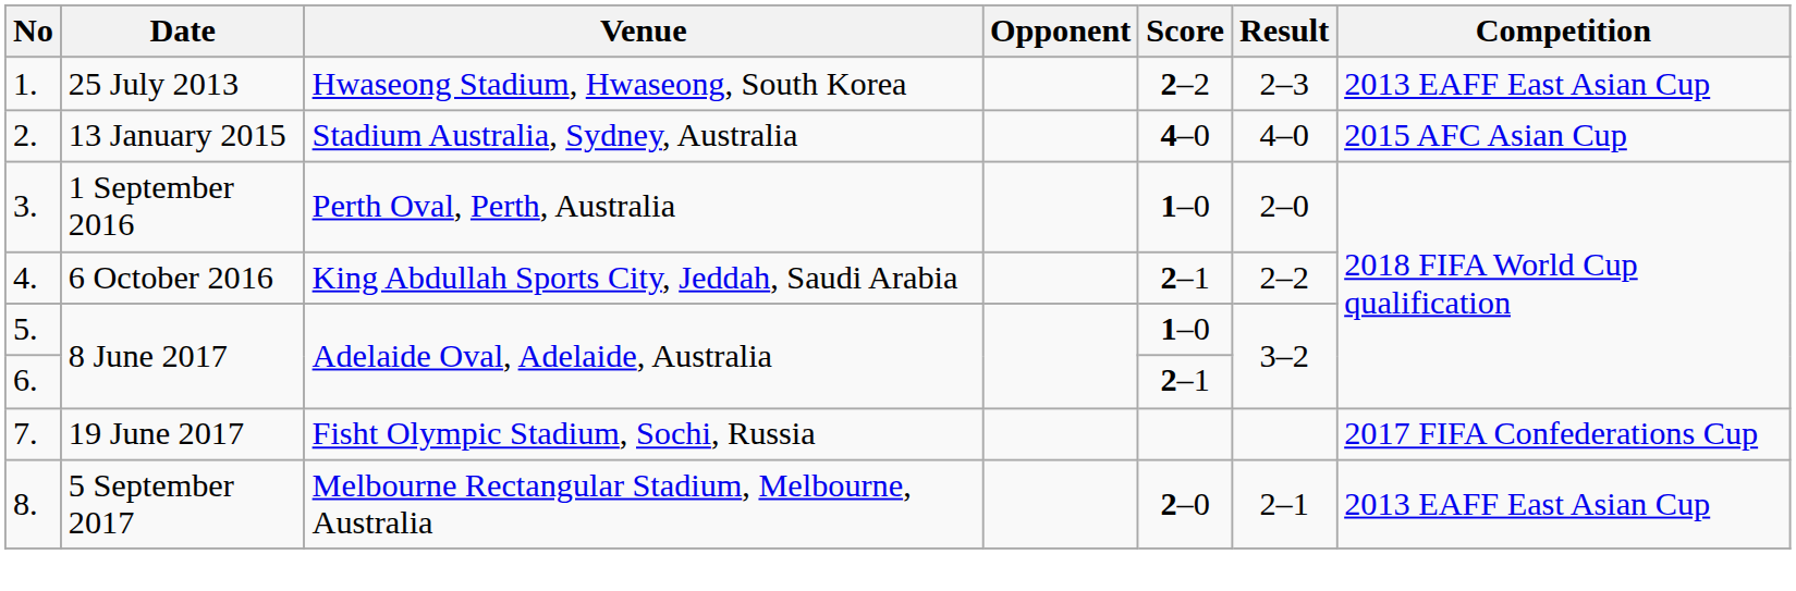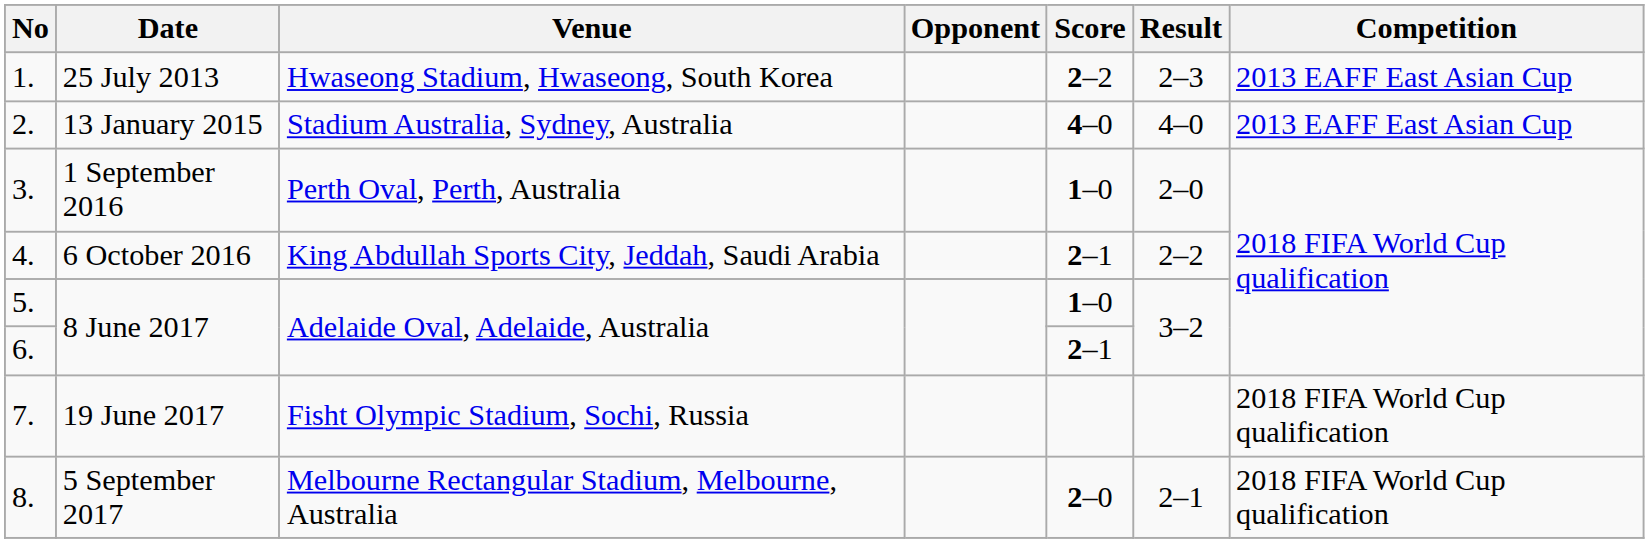2. | Competition: 2015 AFC Asian Cup -> 2013 EAFF East Asian Cup
7. | Competition: 2017 FIFA Confederations Cup -> 2018 FIFA World Cup qualification
8. | Competition: 2013 EAFF East Asian Cup -> 2018 FIFA World Cup qualification
